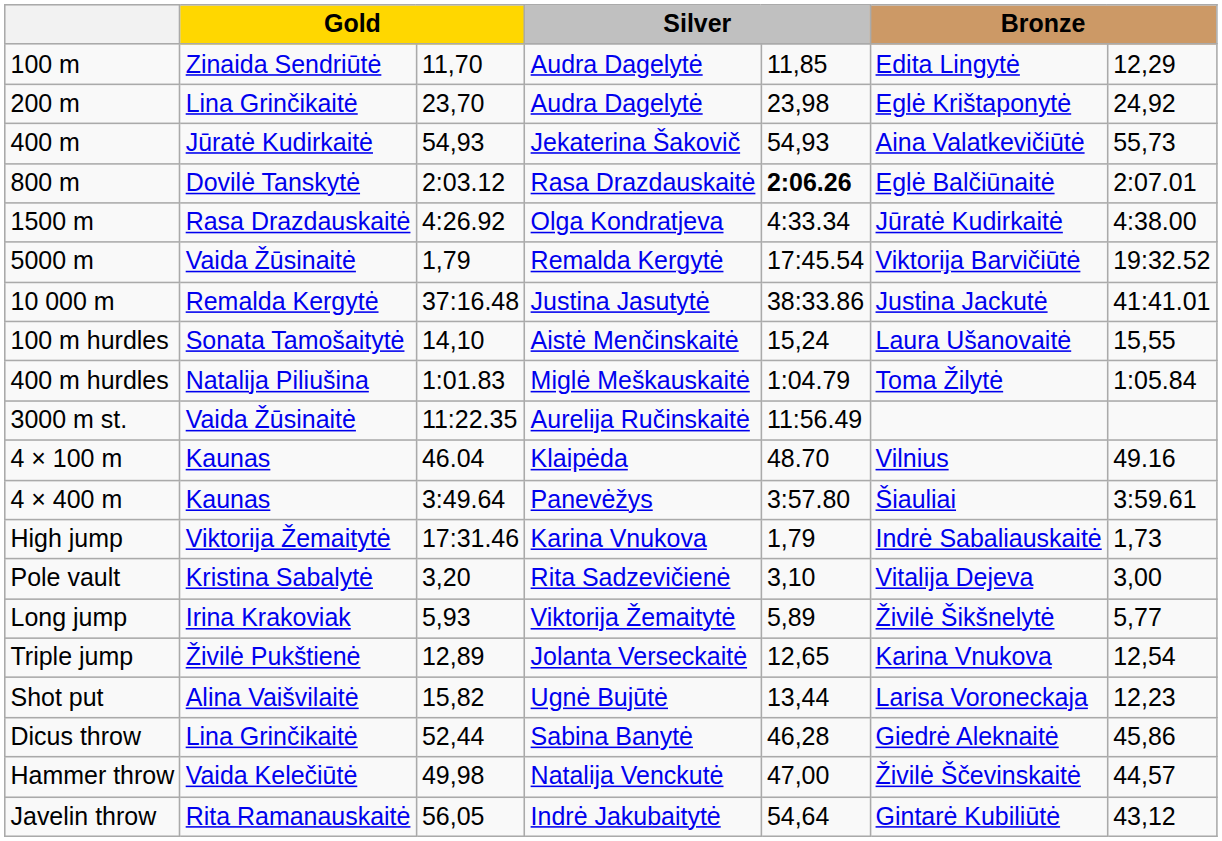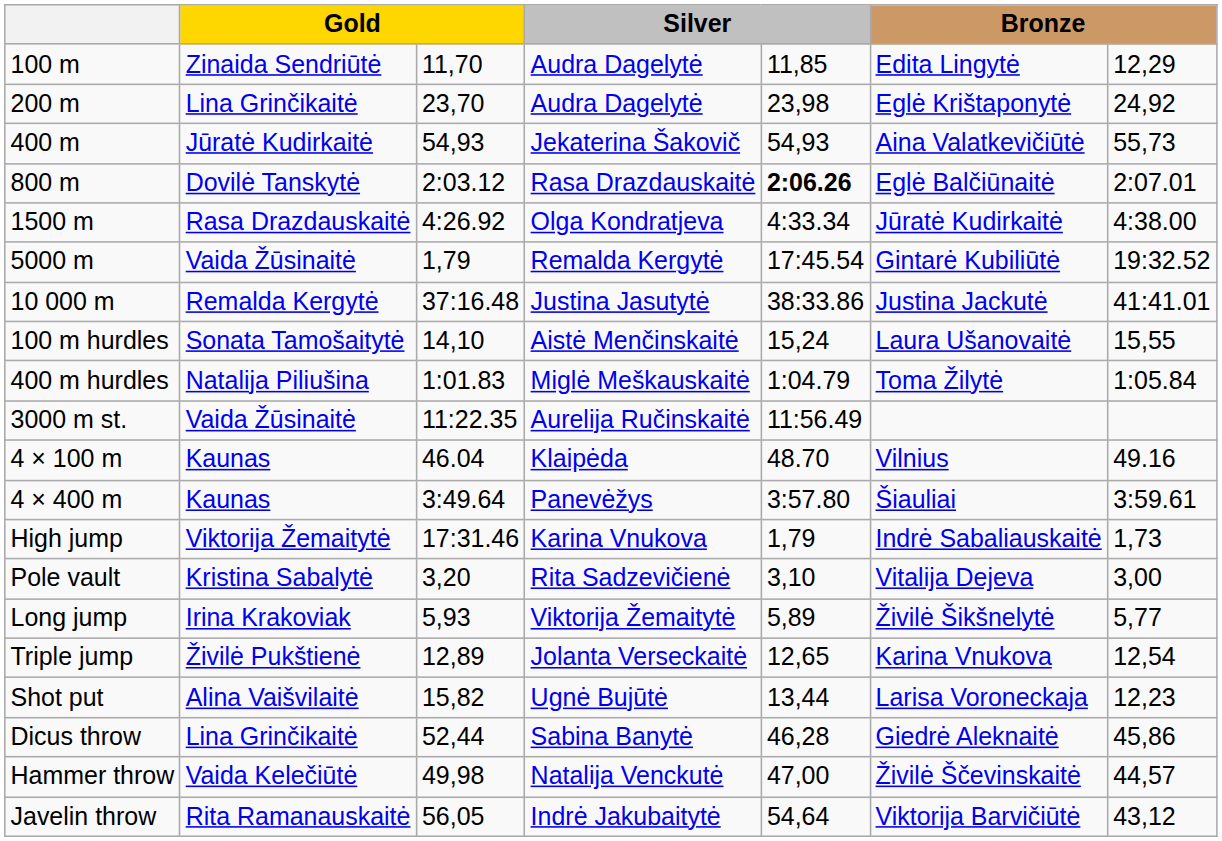5000 m | column 6: Viktorija Barvičiūtė -> Gintarė Kubiliūtė
Javelin throw | column 6: Gintarė Kubiliūtė -> Viktorija Barvičiūtė
